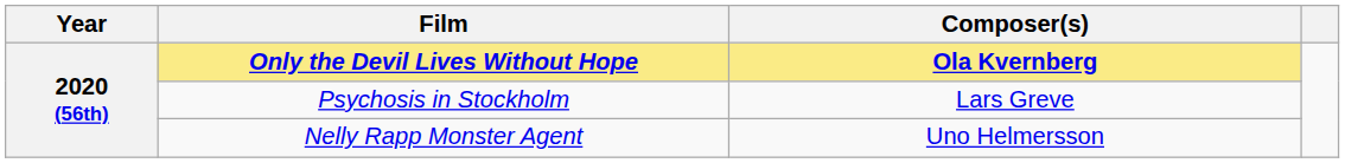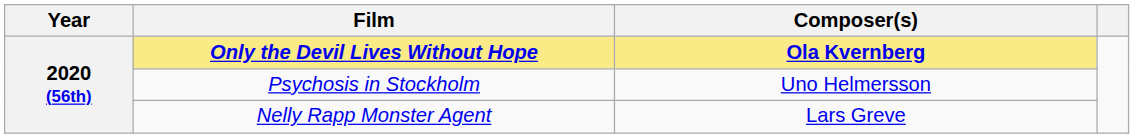Psychosis in Stockholm | Composer(s): Lars Greve -> Uno Helmersson
Nelly Rapp Monster Agent | Composer(s): Uno Helmersson -> Lars Greve
